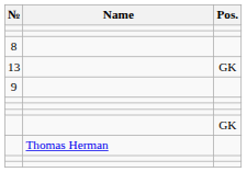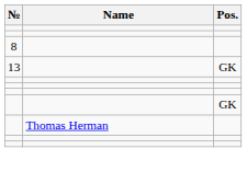- row: 9
